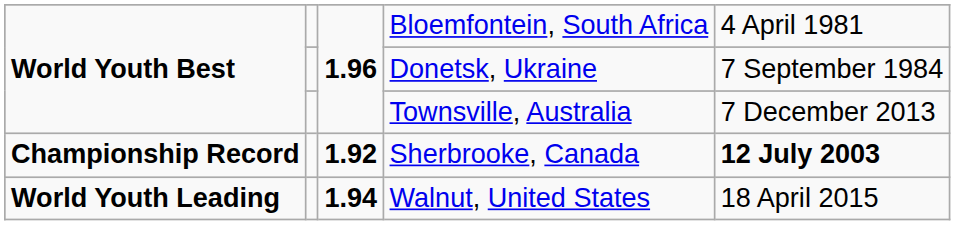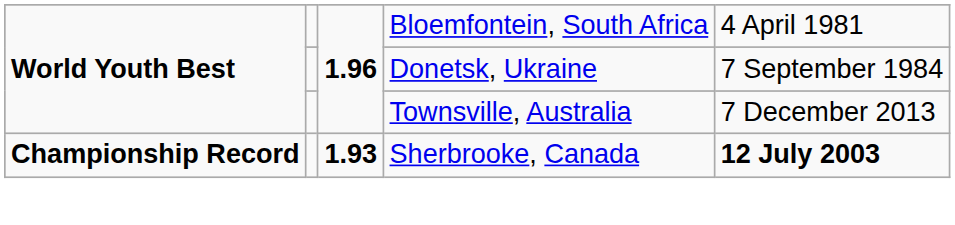Sherbrooke, Canada | column 3: 1.92 -> 1.93
- row: World Youth Leading | 1.94 | Walnut, United States | 18 April 2015
